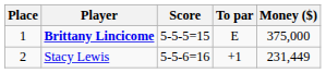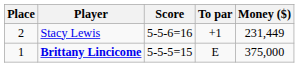rows swapped: Brittany Lincicome <-> Stacy Lewis
